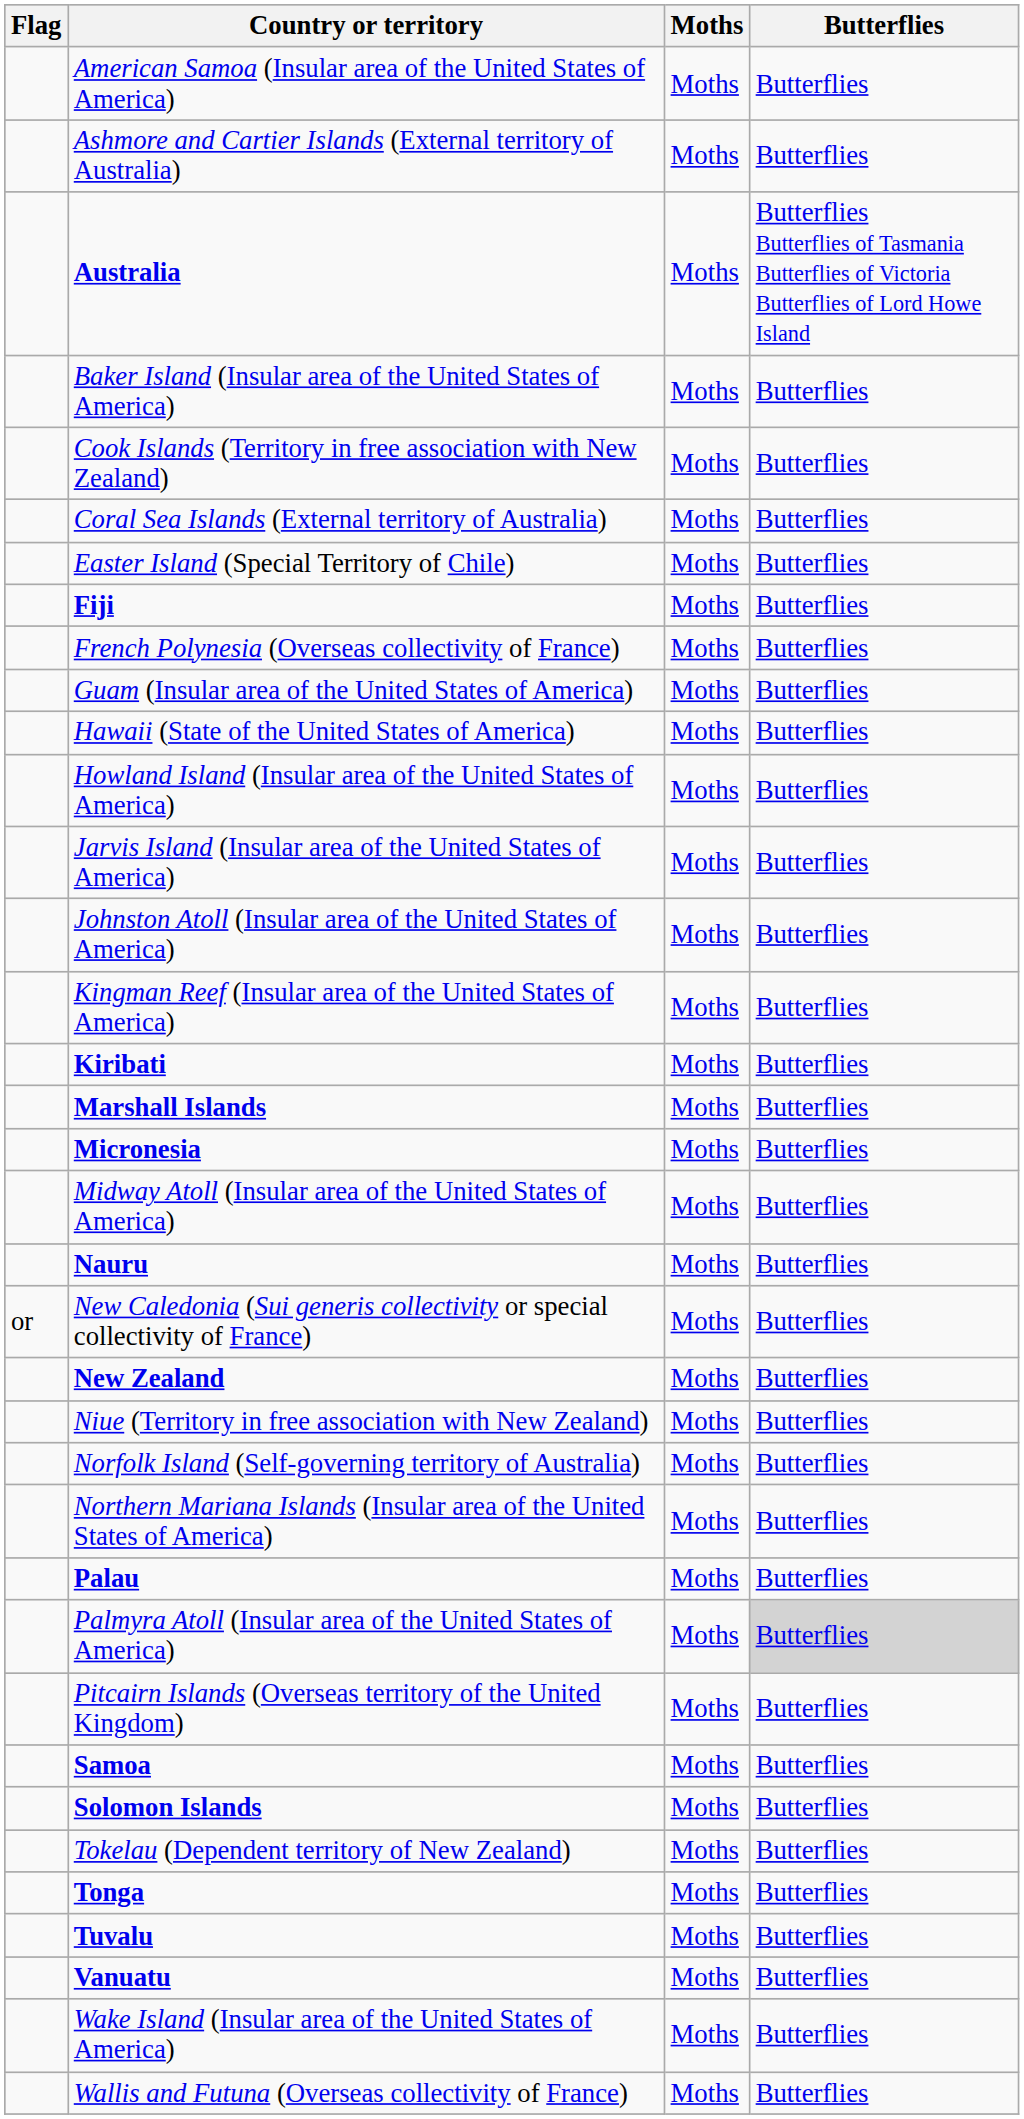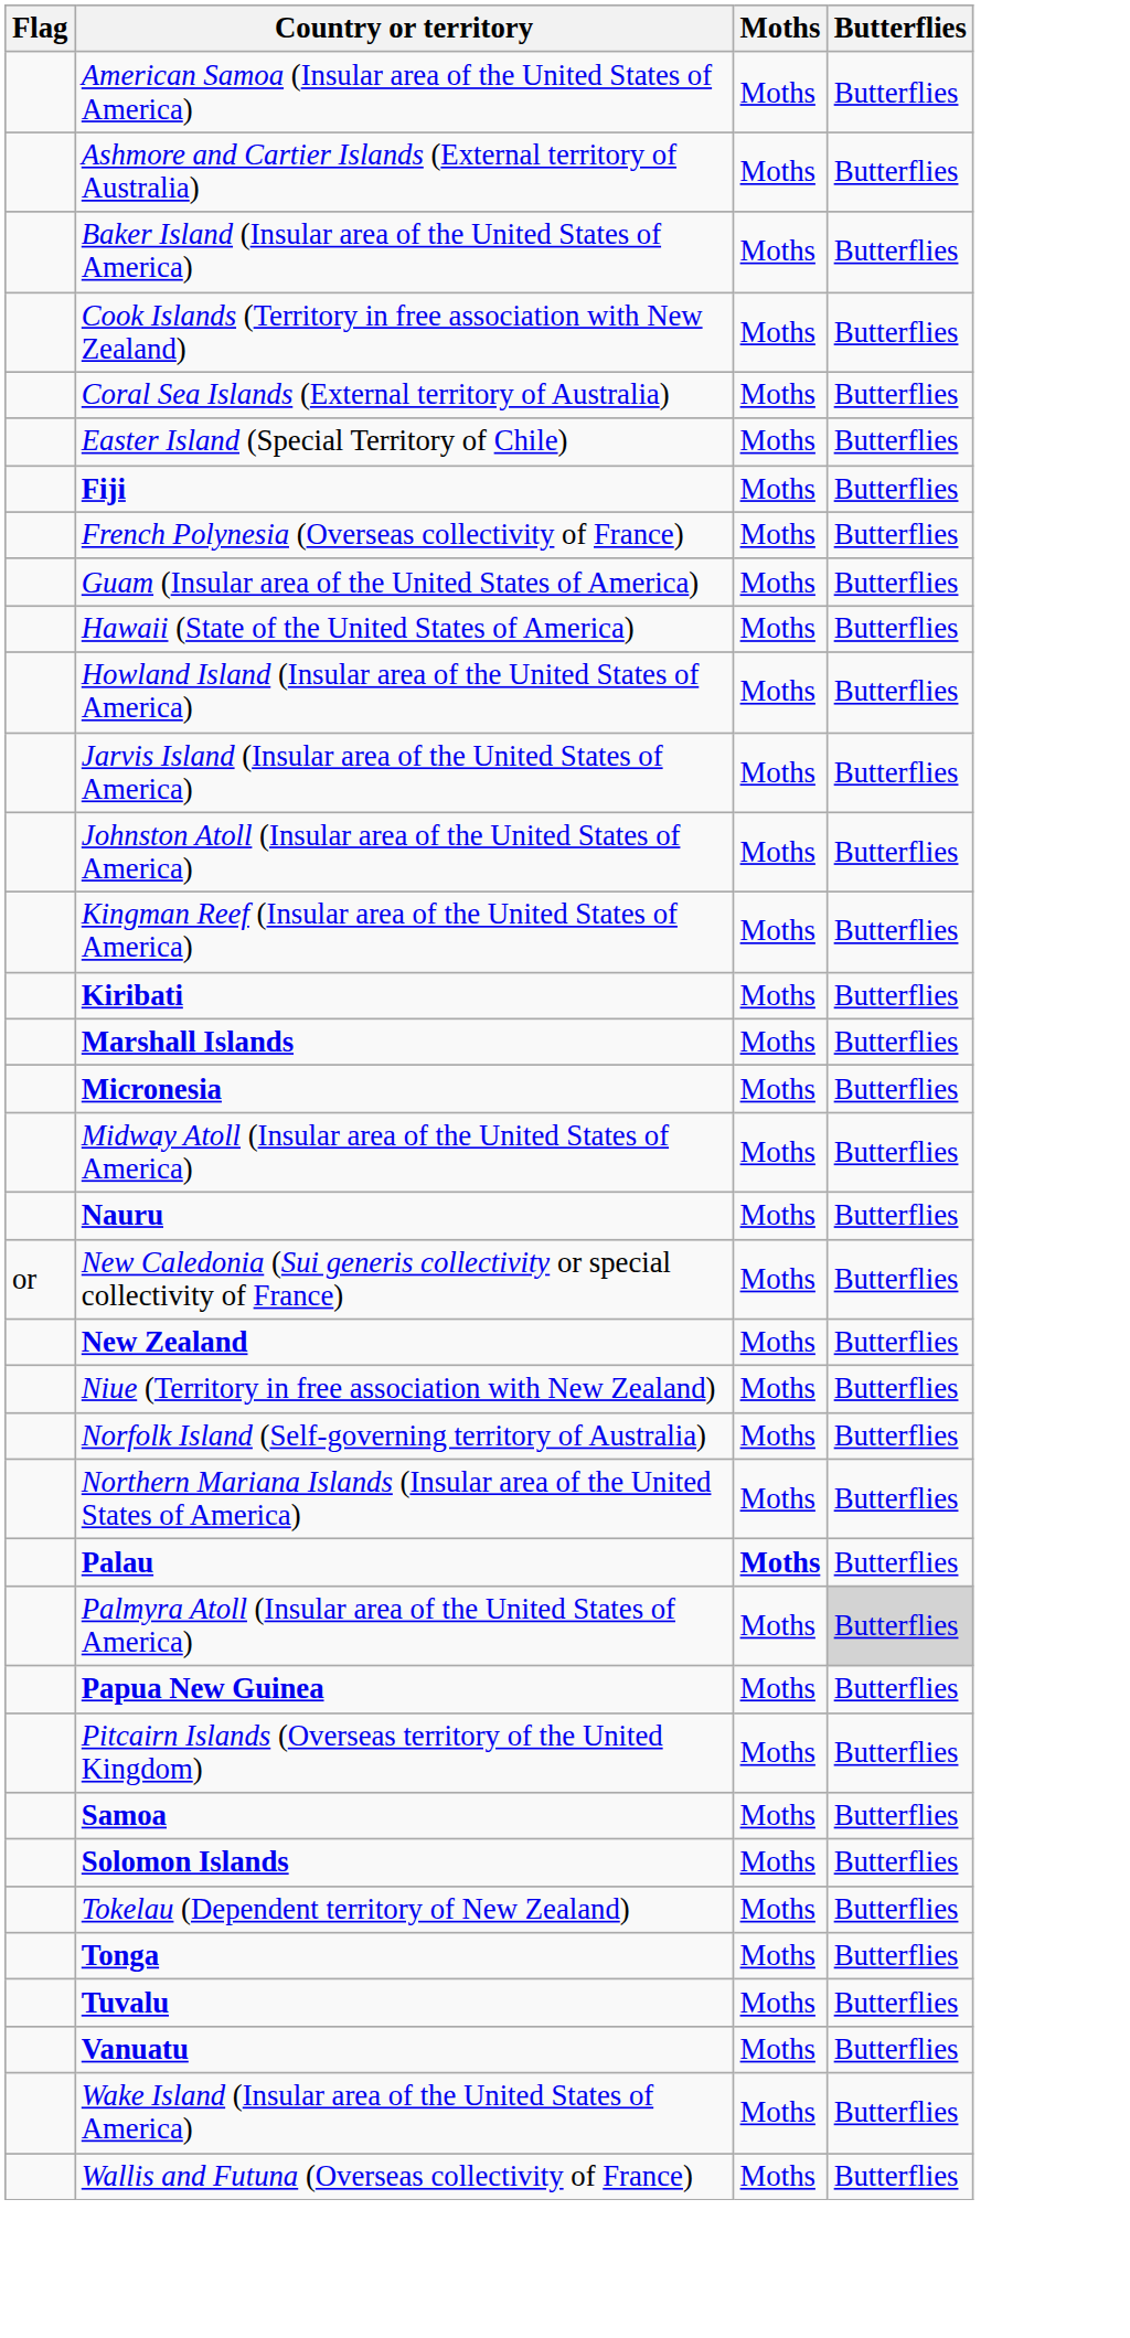- row: Australia | Moths | Butterflies Butterflies of Tasmania Butterflies of Victoria Butterflies of Lord Howe Island
Palau | Moths: normal -> bold
+ row: Papua New Guinea | Moths | Butterflies
